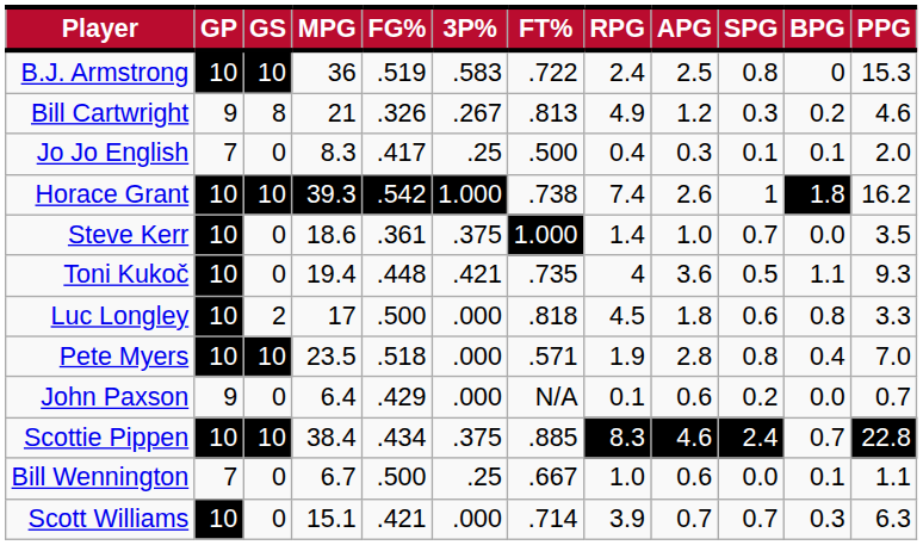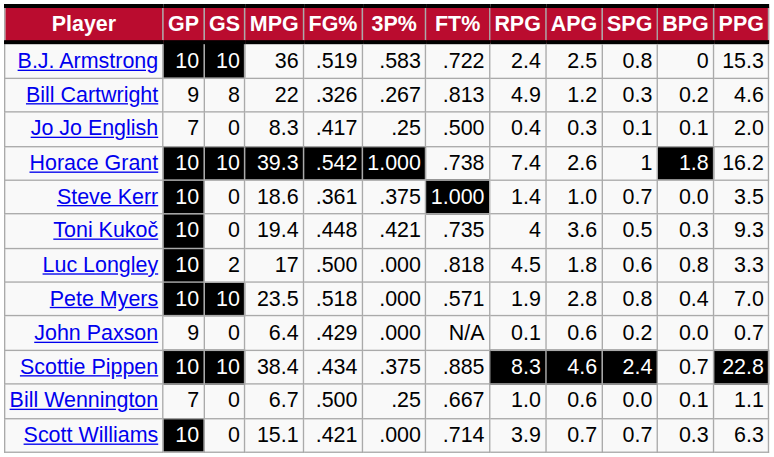Bill Cartwright | MPG: 21 -> 22
Toni Kukoč | BPG: 1.1 -> 0.3
